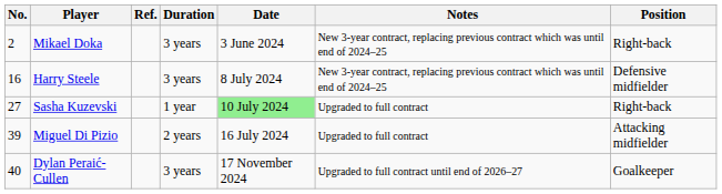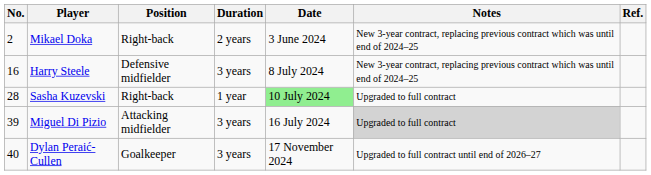columns swapped: Position <-> Ref.
Mikael Doka | Duration: 3 years -> 2 years
Sasha Kuzevski | No.: 27 -> 28
Miguel Di Pizio | Duration: 2 years -> 3 years
Miguel Di Pizio | Notes: no background -> lightgrey background
